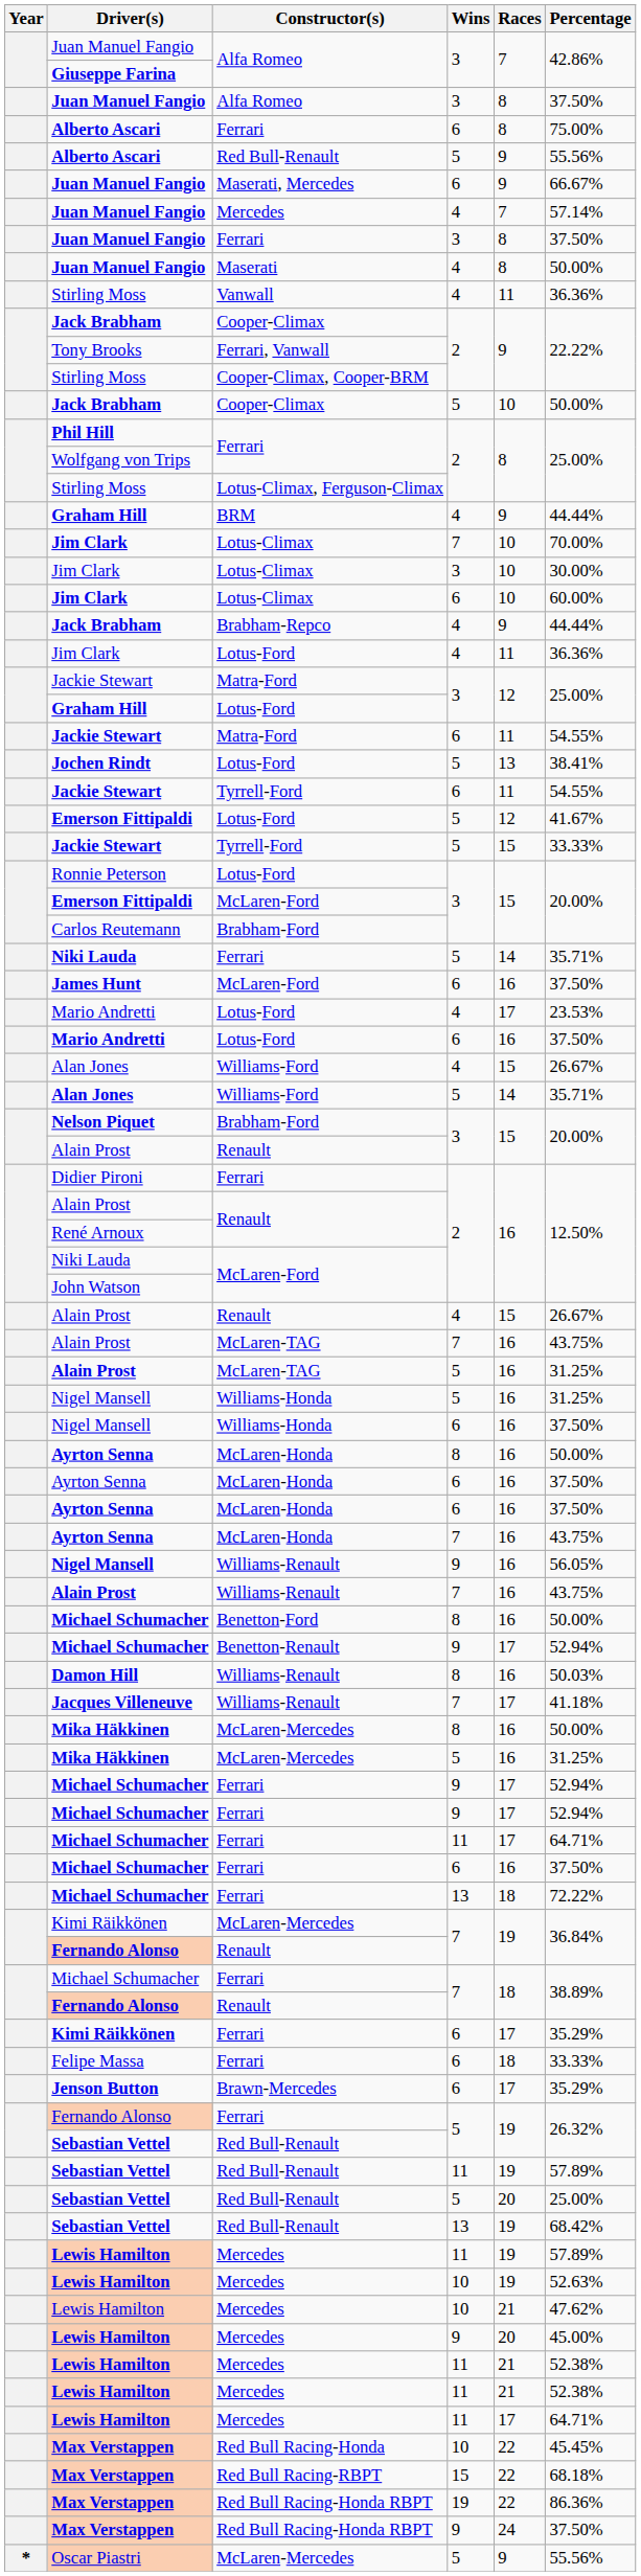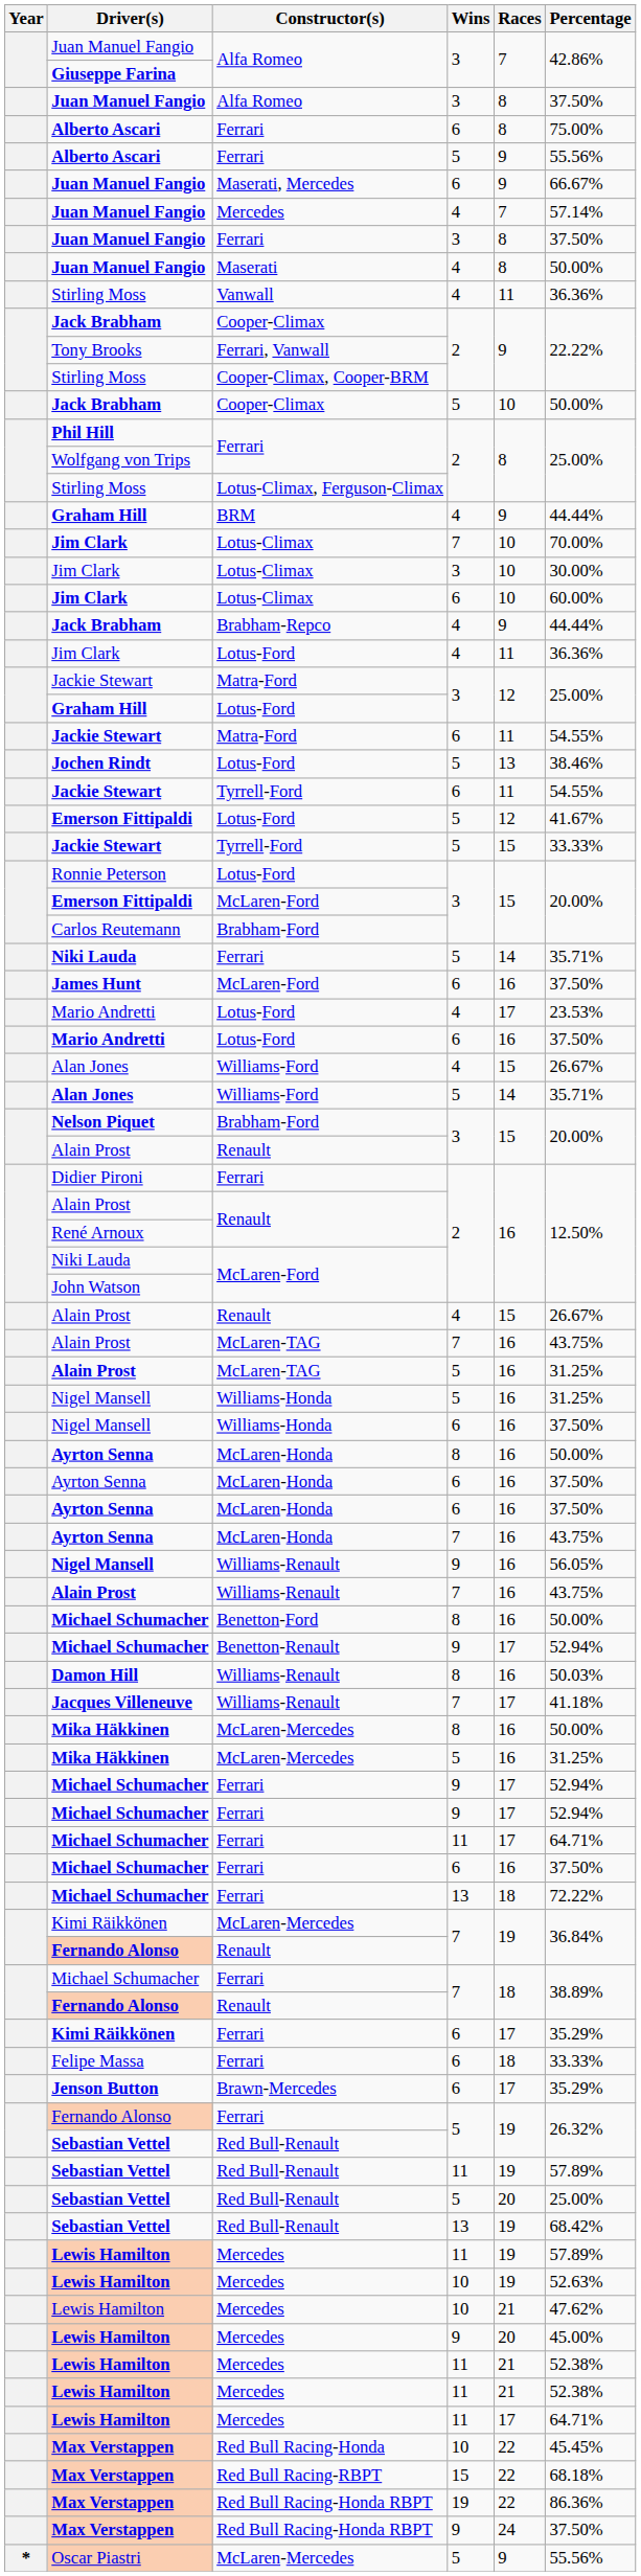Alberto Ascari / 5 | Constructor(s): Red Bull-Renault -> Ferrari
Jochen Rindt | Percentage: 38.41% -> 38.46%
